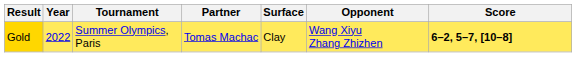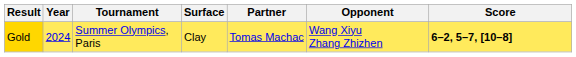columns swapped: Surface <-> Partner
Gold | Year: 2022 -> 2024
